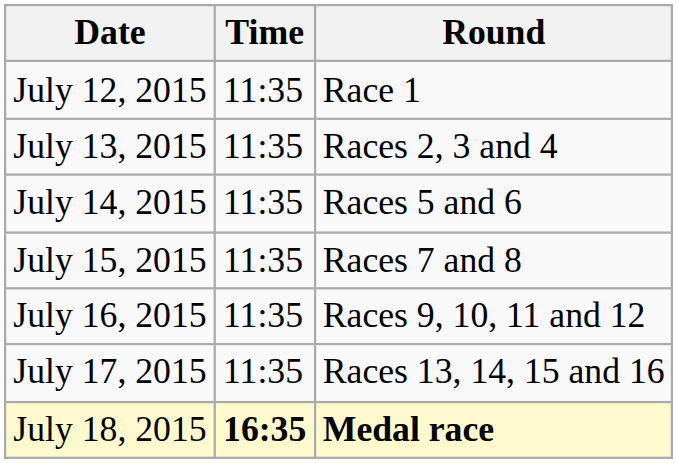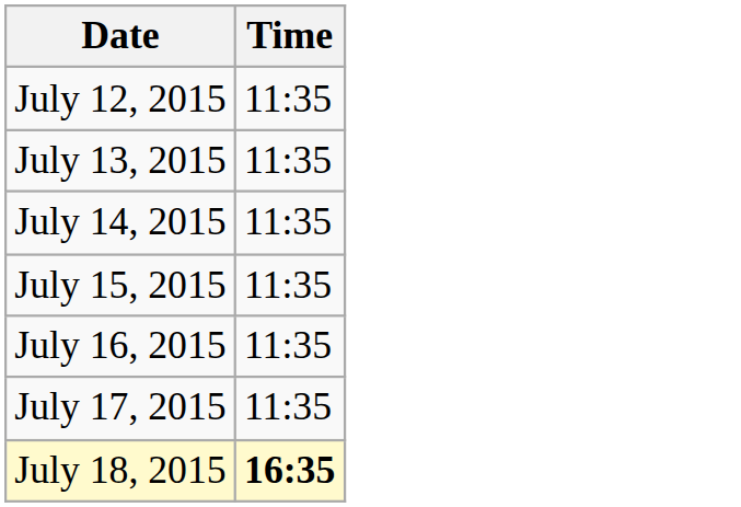- column: Round | Race 1 | Races 2, 3 and 4 | Races 5 and 6 | Races 7 and 8 | Races 9, 10, 11 and 12 | Races 13, 14, 15 and 16 | Medal race
